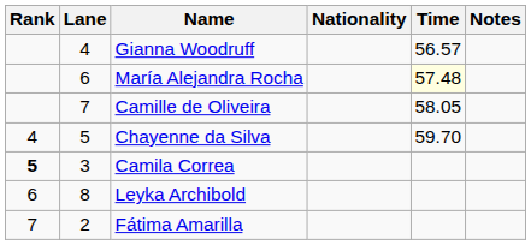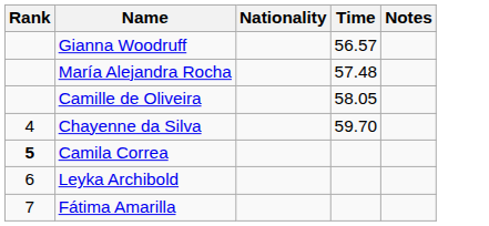- column: Lane | 4 | 6 | 7 | 5 | 3 | 8 | 2
María Alejandra Rocha | Time: lightyellow background -> no background
